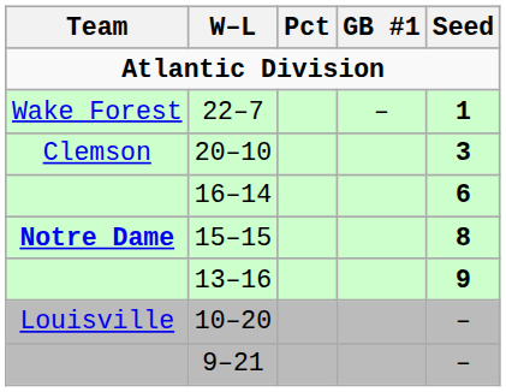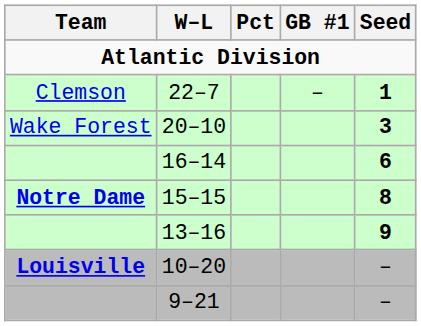22–7 | Team: Wake Forest -> Clemson
20–10 | Team: Clemson -> Wake Forest
10–20 | Team: normal -> bold
